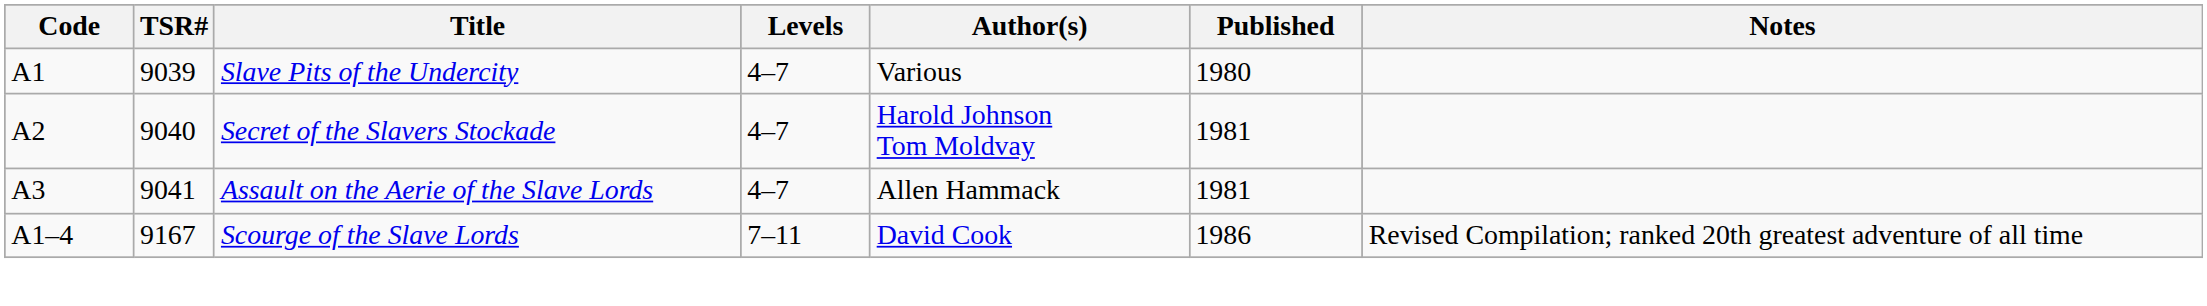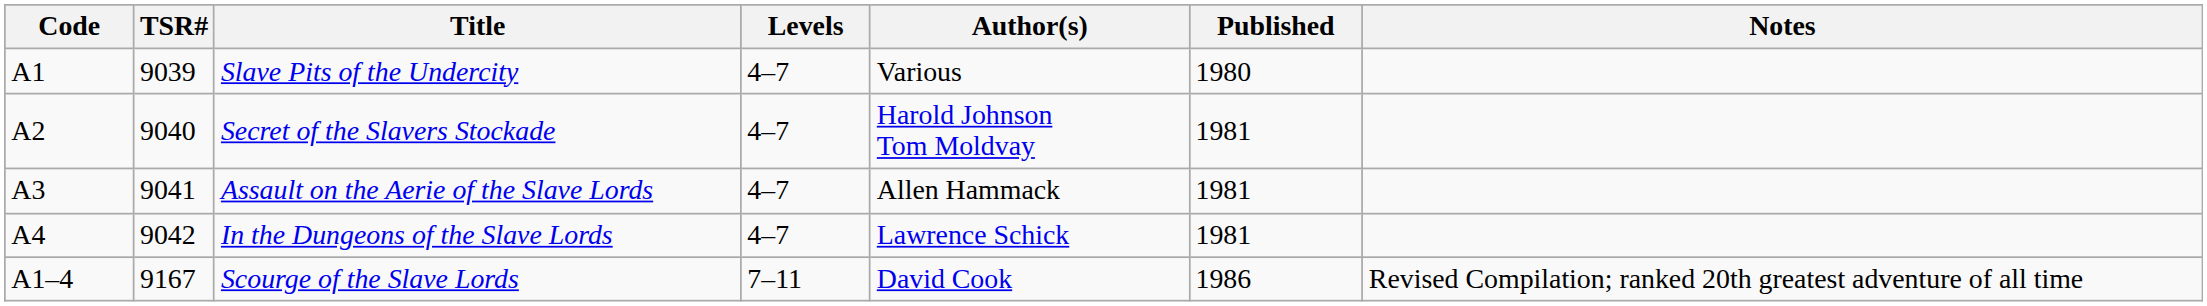+ row: A4 | 9042 | In the Dungeons of the Slave Lords | 4–7 | Lawrence Schick | 1981
